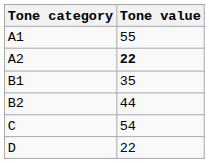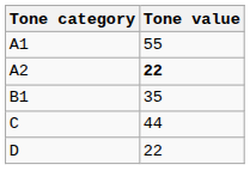- row: B2 | 44
C | Tone value: 54 -> 44
